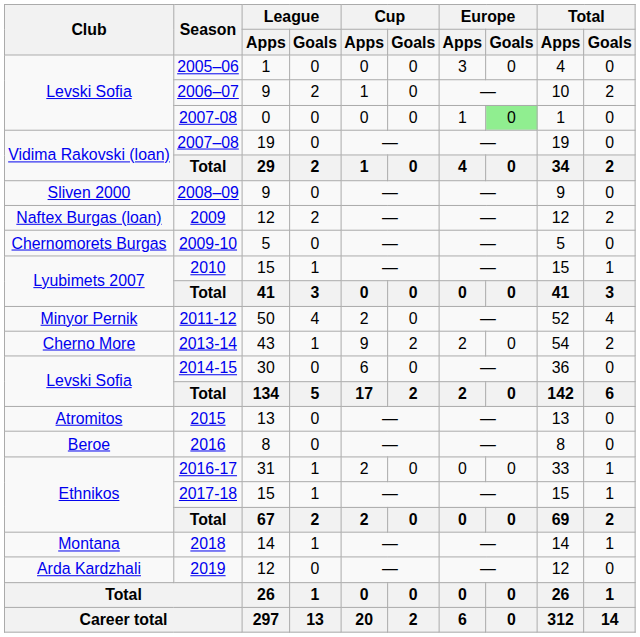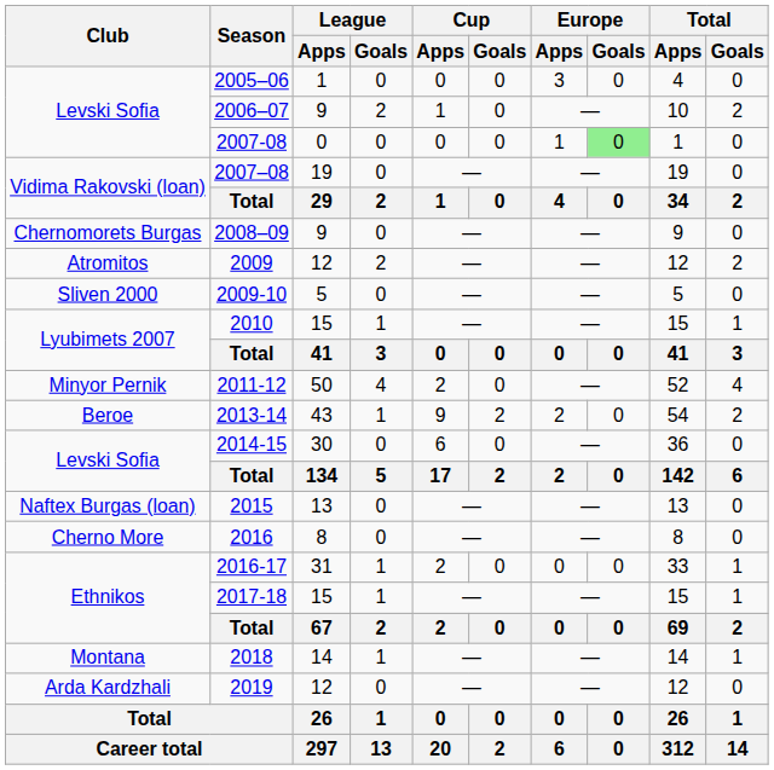2008–09 | Club: Sliven 2000 -> Chernomorets Burgas
2009 | Club: Naftex Burgas (loan) -> Atromitos
2009-10 | Club: Chernomorets Burgas -> Sliven 2000
2013-14 | Club: Cherno More -> Beroe
2015 | Club: Atromitos -> Naftex Burgas (loan)
2016 | Club: Beroe -> Cherno More
